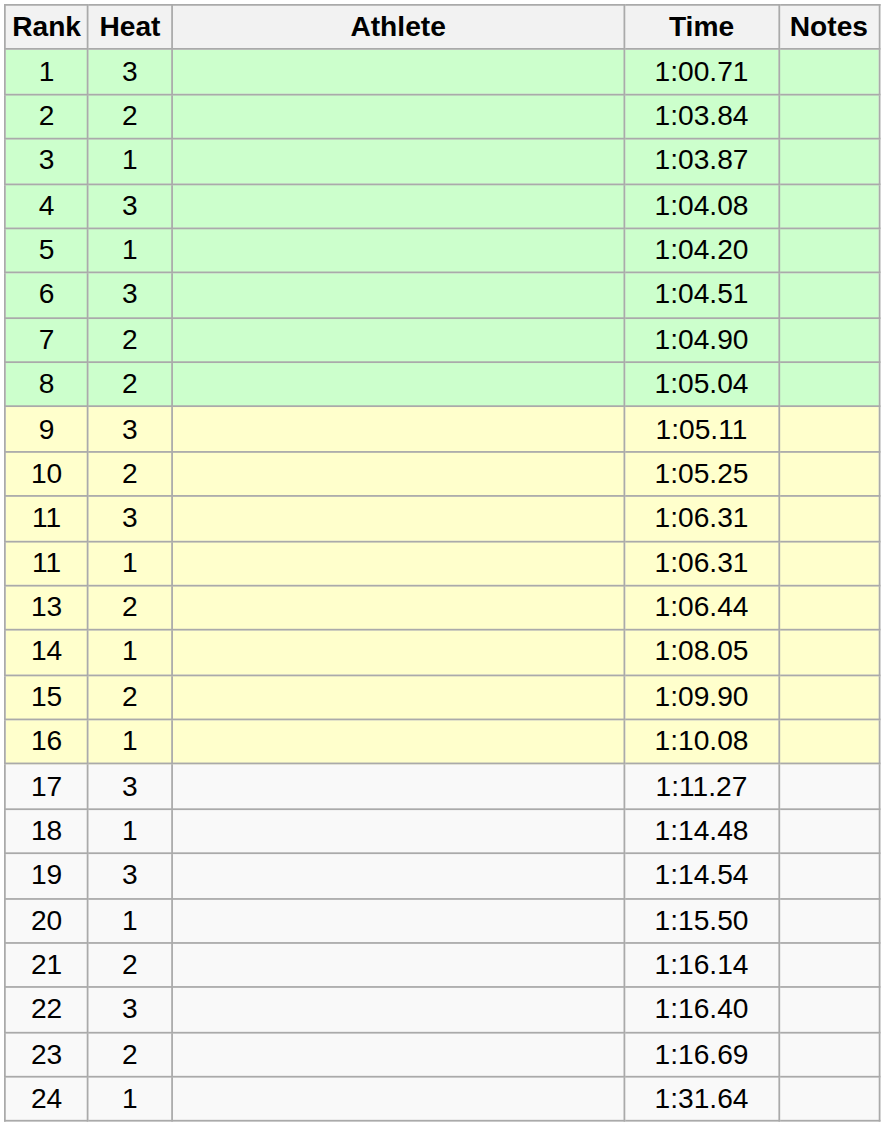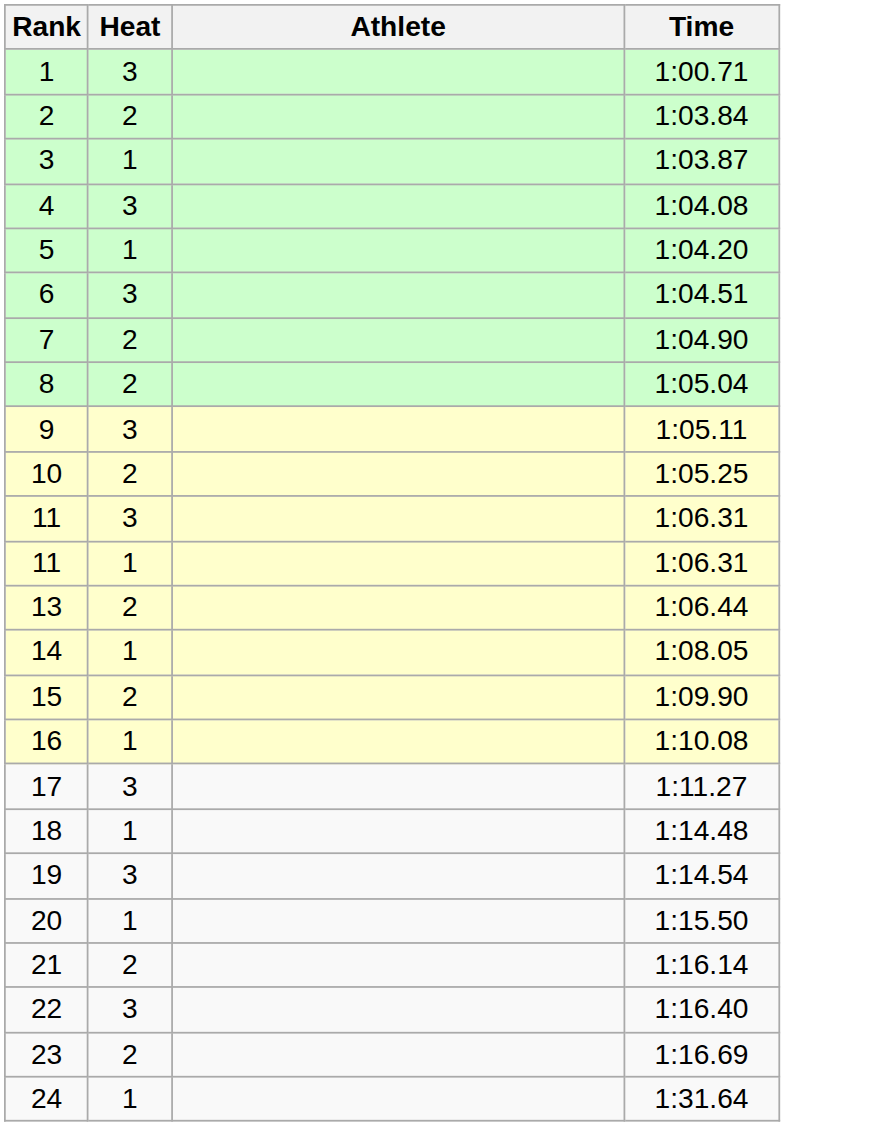- column: Notes
